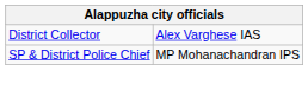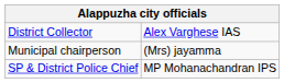+ row: Municipal chairperson | (Mrs) jayamma
